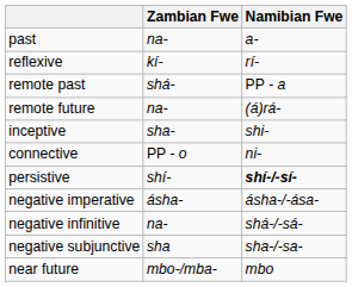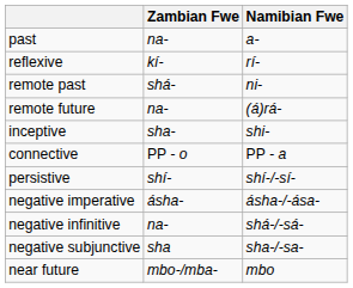remote past | Namibian Fwe: PP - a -> ni-
connective | Namibian Fwe: ni- -> PP - a
persistive | Namibian Fwe: bold -> normal
